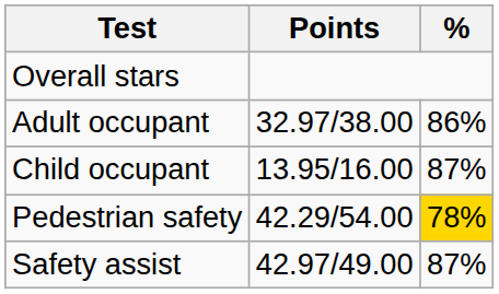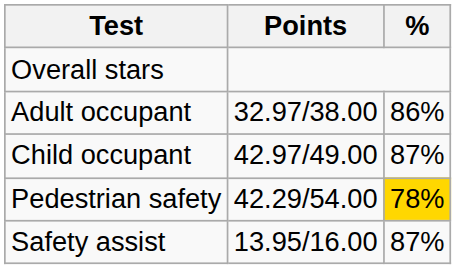Child occupant | Points: 13.95/16.00 -> 42.97/49.00
Safety assist | Points: 42.97/49.00 -> 13.95/16.00
